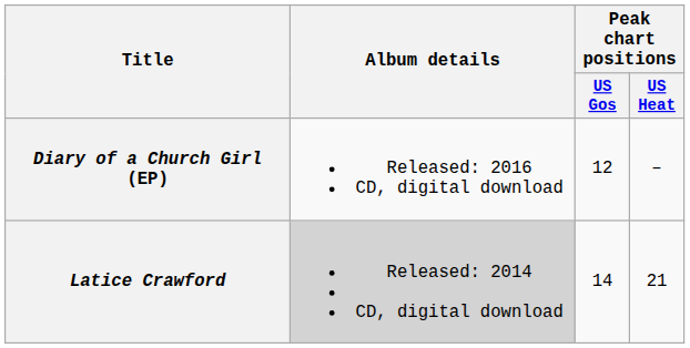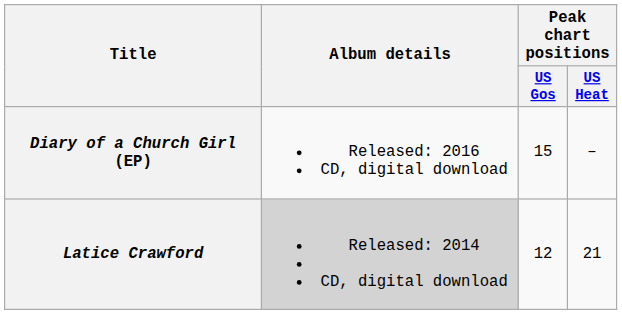Diary of a Church Girl (EP) | Peak chart positions / US Gos: 12 -> 15
Latice Crawford | Peak chart positions / US Gos: 14 -> 12
